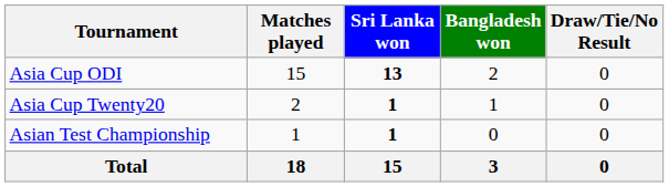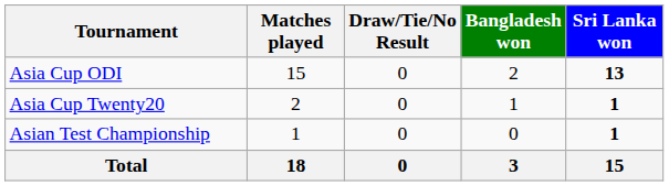columns swapped: Sri Lanka won <-> Draw/Tie/No Result
